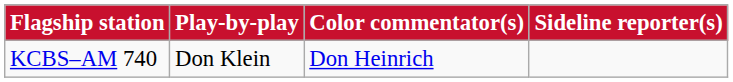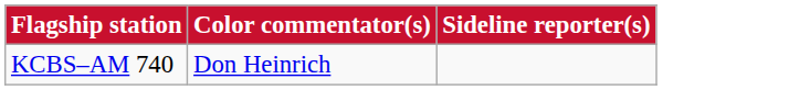- column: Play-by-play | Don Klein
